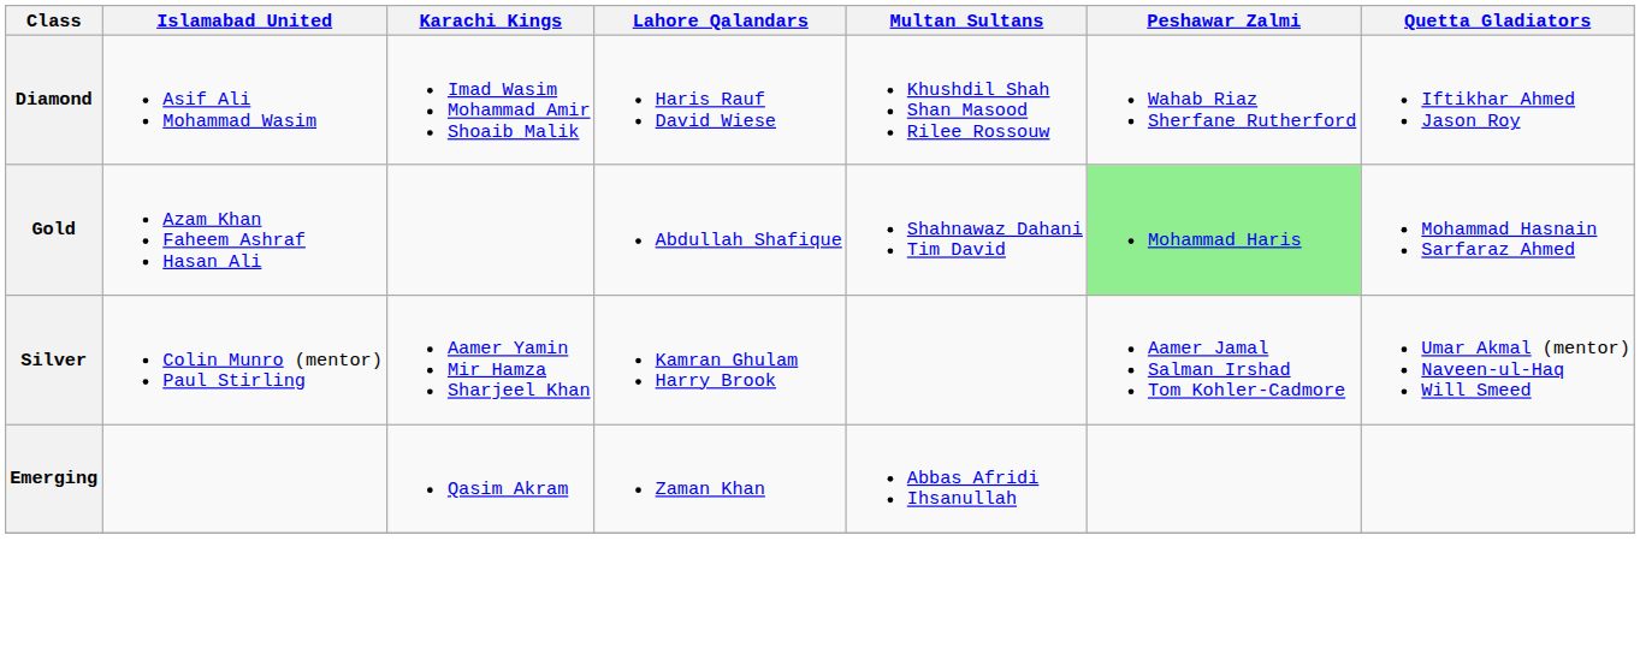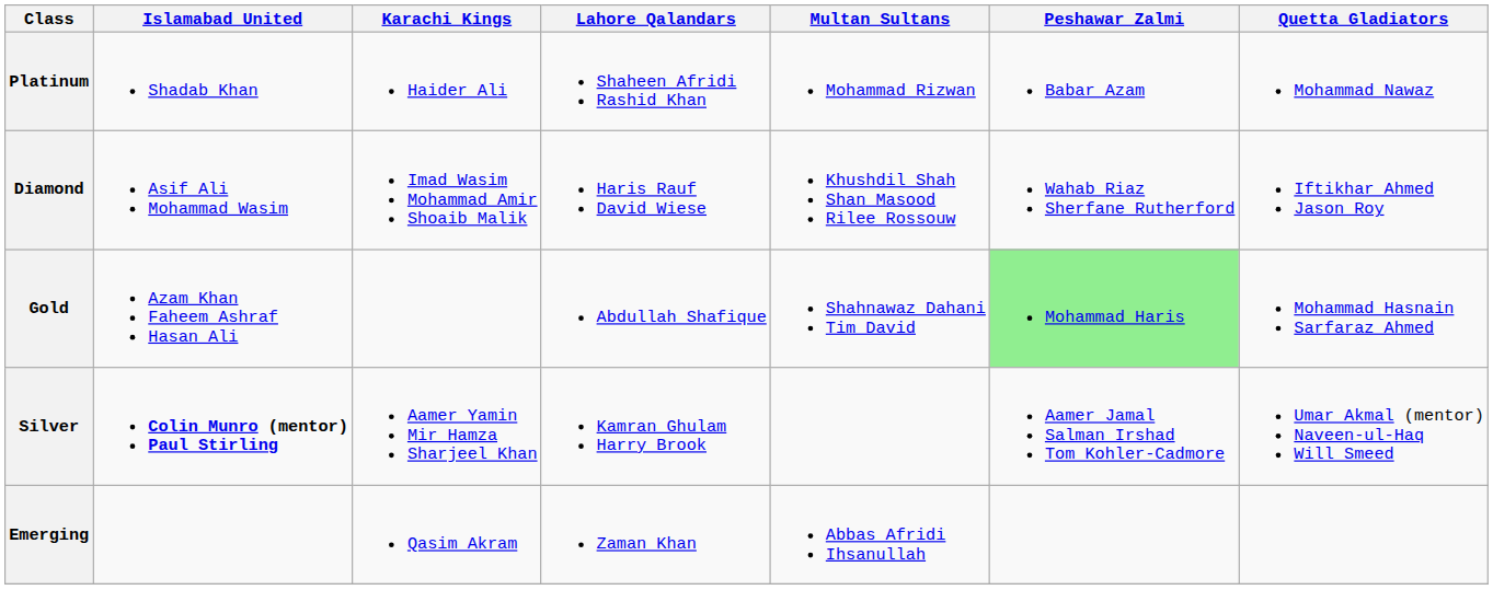+ row: Platinum | Shadab Khan | Haider Ali | Shaheen Afridi Rashid Khan | Mohammad Rizwan | Babar Azam | Mohammad Nawaz
Silver | Islamabad United: normal -> bold
